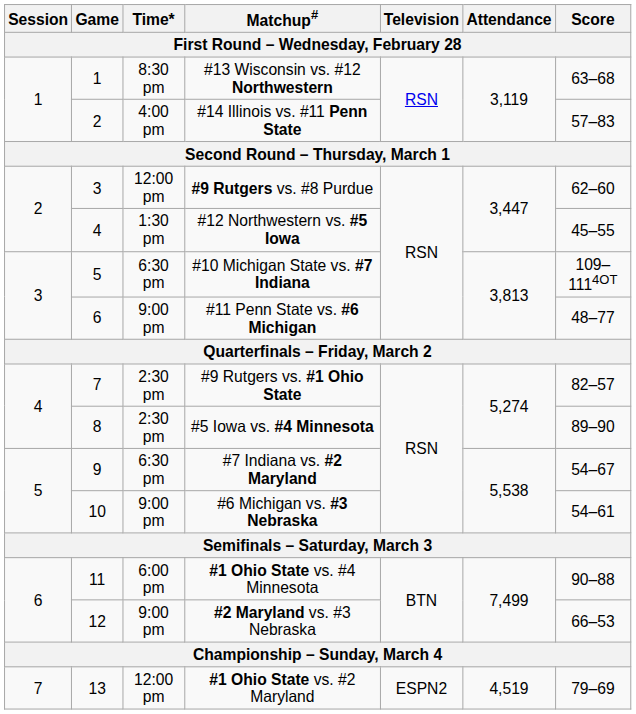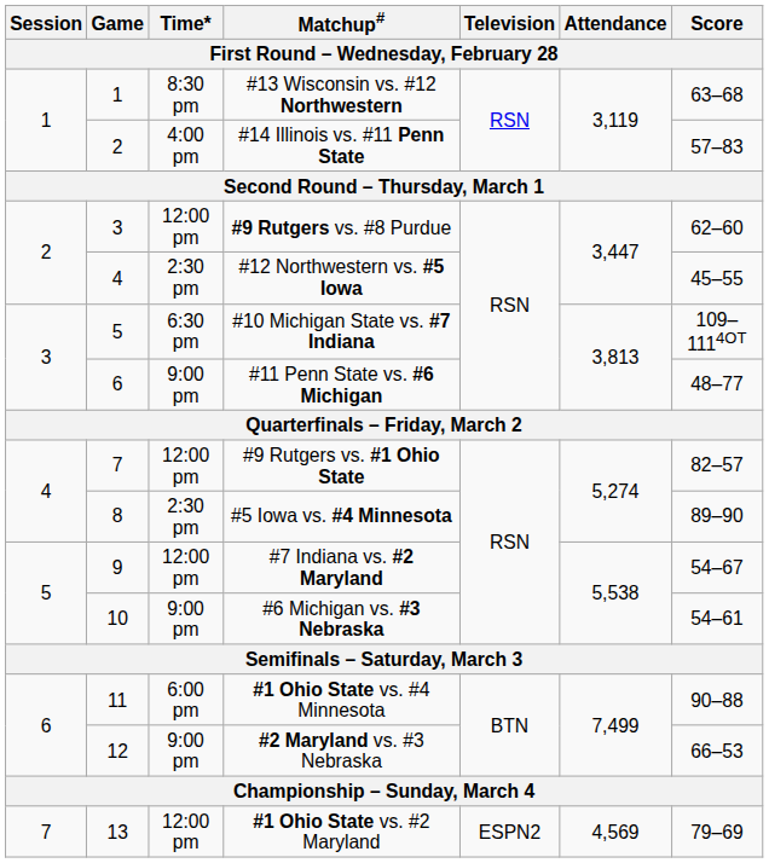#12 Northwestern vs. #5 Iowa | Time*: 1:30 pm -> 2:30 pm
#9 Rutgers vs. #1 Ohio State | Time*: 2:30 pm -> 12:00 pm
#7 Indiana vs. #2 Maryland | Time*: 6:30 pm -> 12:00 pm
#1 Ohio State vs. #2 Maryland | Attendance: 4,519 -> 4,569
